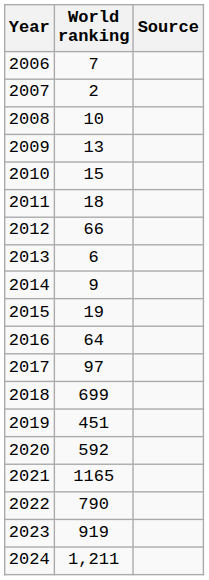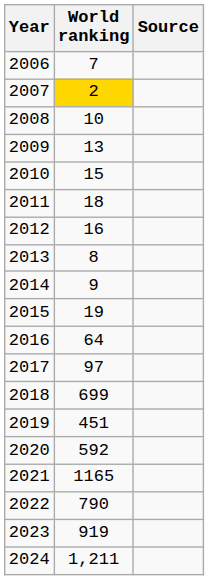2007 | World ranking: no background -> gold background
2012 | World ranking: 66 -> 16
2013 | World ranking: 6 -> 8
